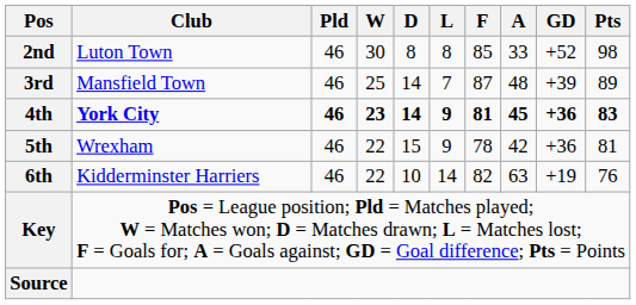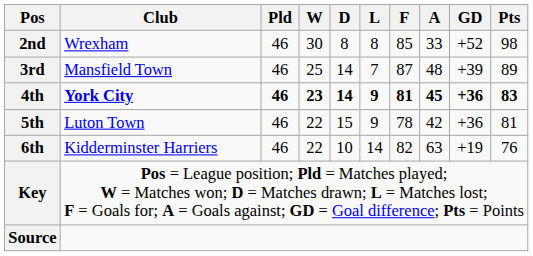2nd | Club: Luton Town -> Wrexham
5th | Club: Wrexham -> Luton Town
